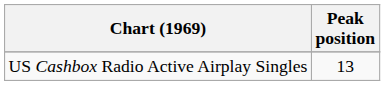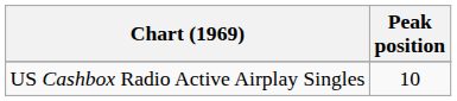US Cashbox Radio Active Airplay Singles | Peak position: 13 -> 10
